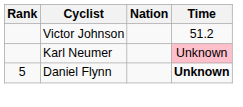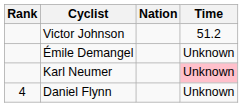+ row: Émile Demangel | Unknown
Daniel Flynn | Rank: 5 -> 4
Daniel Flynn | Time: bold -> normal
